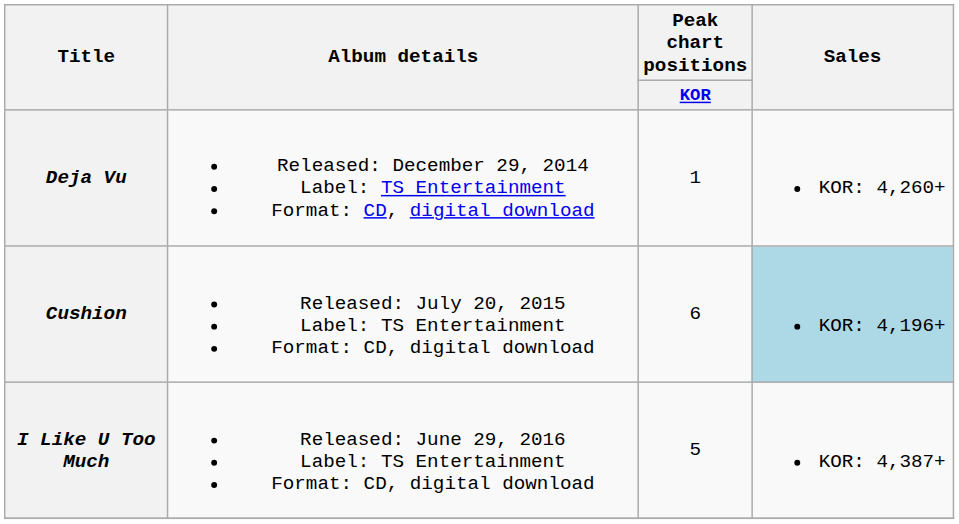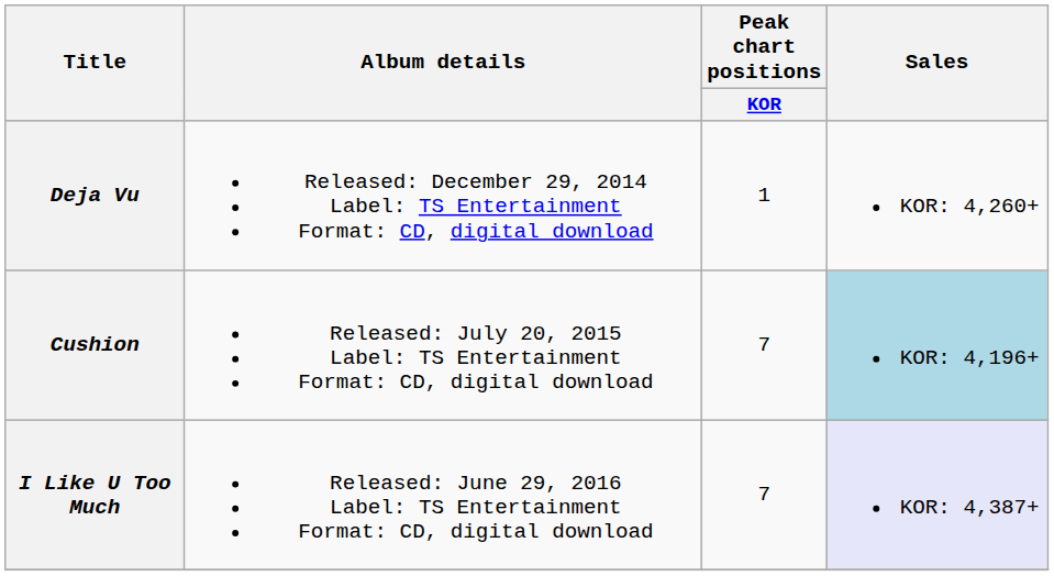Cushion | Peak chart positions / KOR: 6 -> 7
I Like U Too Much | Peak chart positions / KOR: 5 -> 7
I Like U Too Much | Sales: no background -> lavender background
